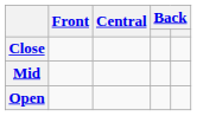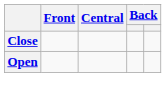- row: Mid
